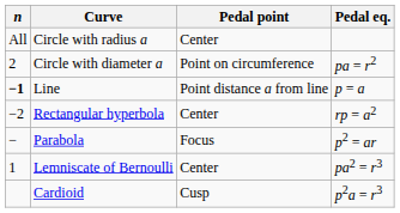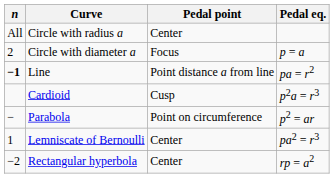Circle with diameter a | Pedal point: Point on circumference -> Focus
Circle with diameter a | Pedal eq.: pa = r2 -> p = a
Line | Pedal eq.: p = a -> pa = r2
rows swapped: Cardioid <-> Rectangular hyperbola
Parabola | Pedal point: Focus -> Point on circumference
